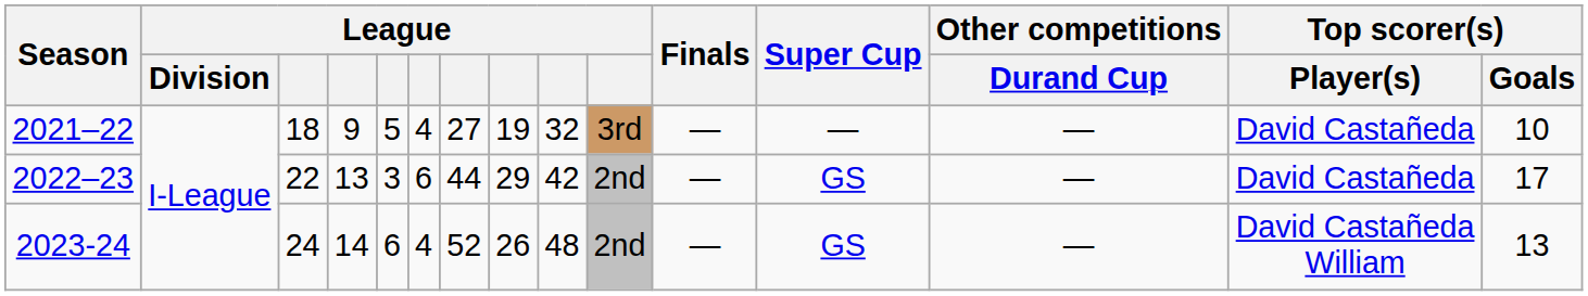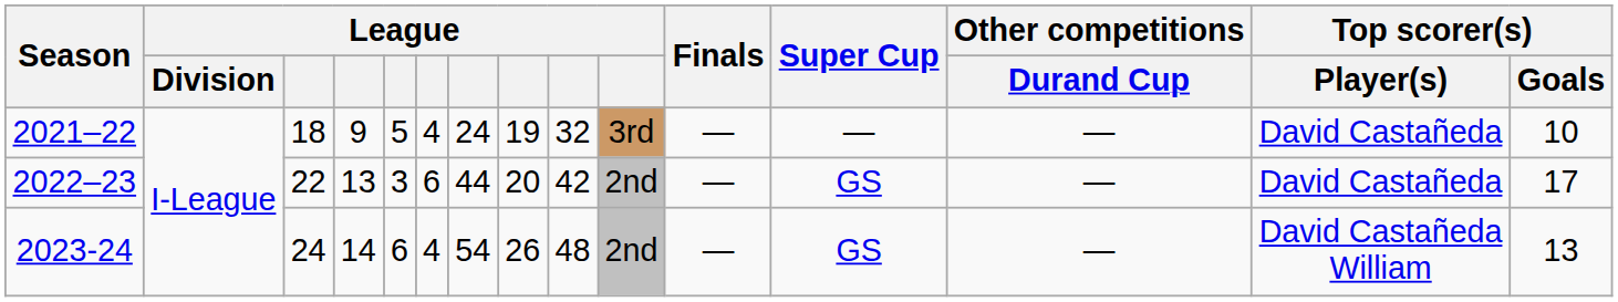2021–22 | column 7: 27 -> 24
2022–23 | column 8: 29 -> 20
2023-24 | column 7: 52 -> 54
